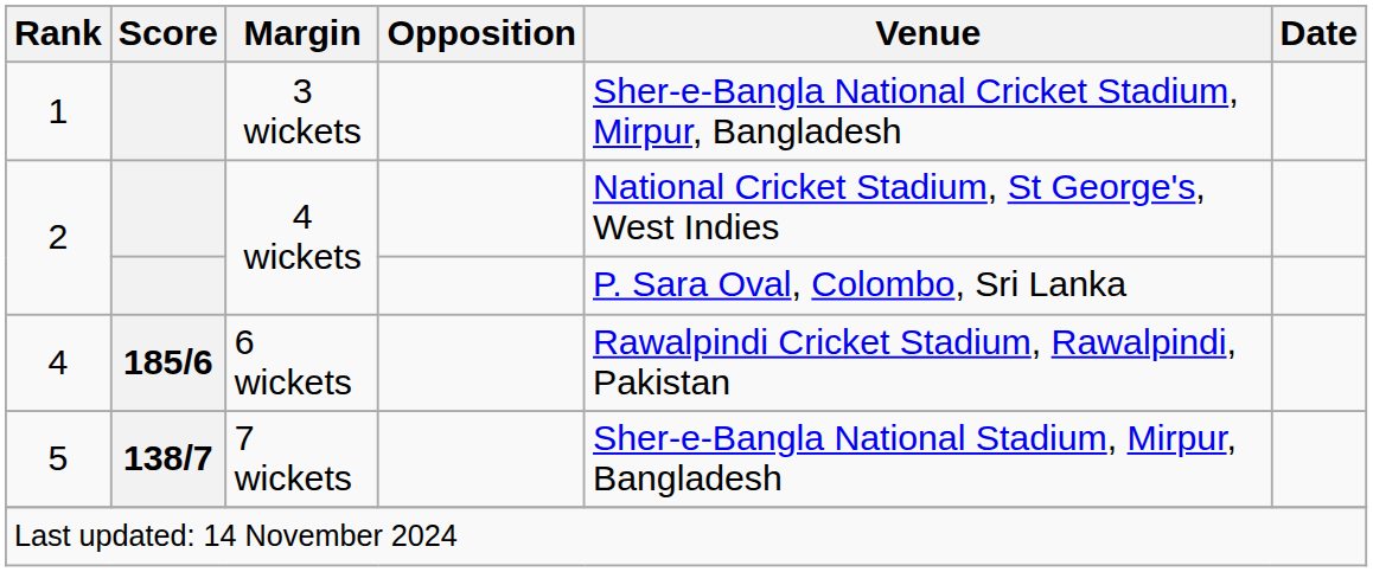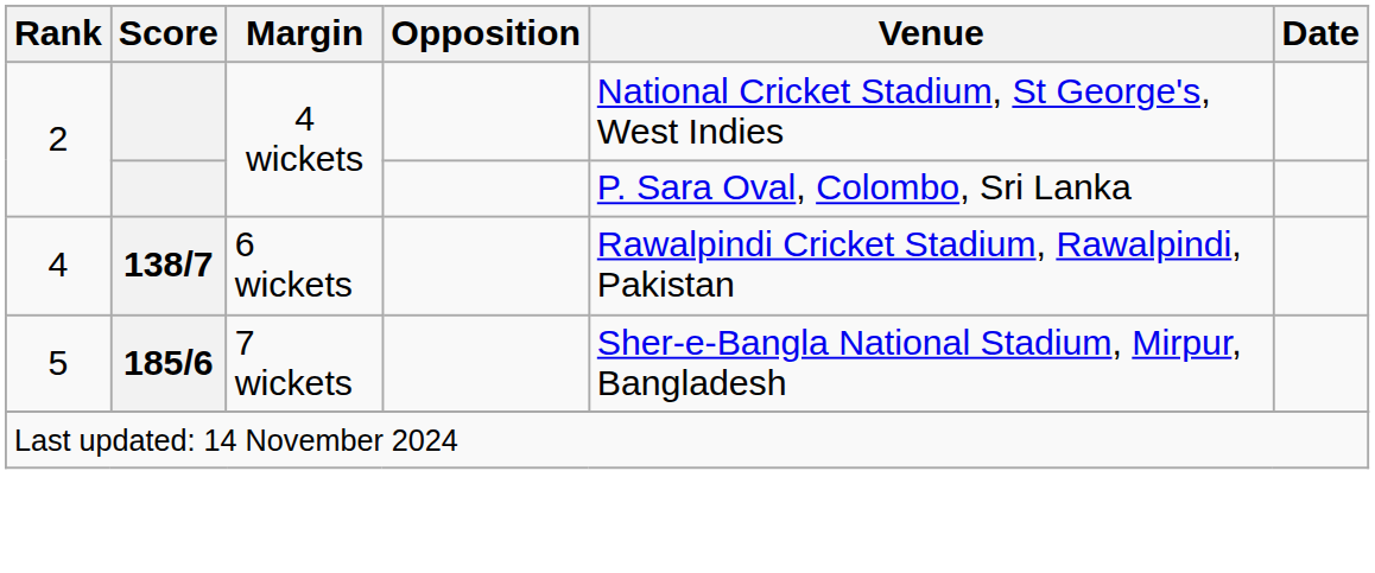- row: 1 | 3 wickets | Sher-e-Bangla National Cricket Stadium, Mirpur, Bangladesh
4 | Score: 185/6 -> 138/7
5 | Score: 138/7 -> 185/6
